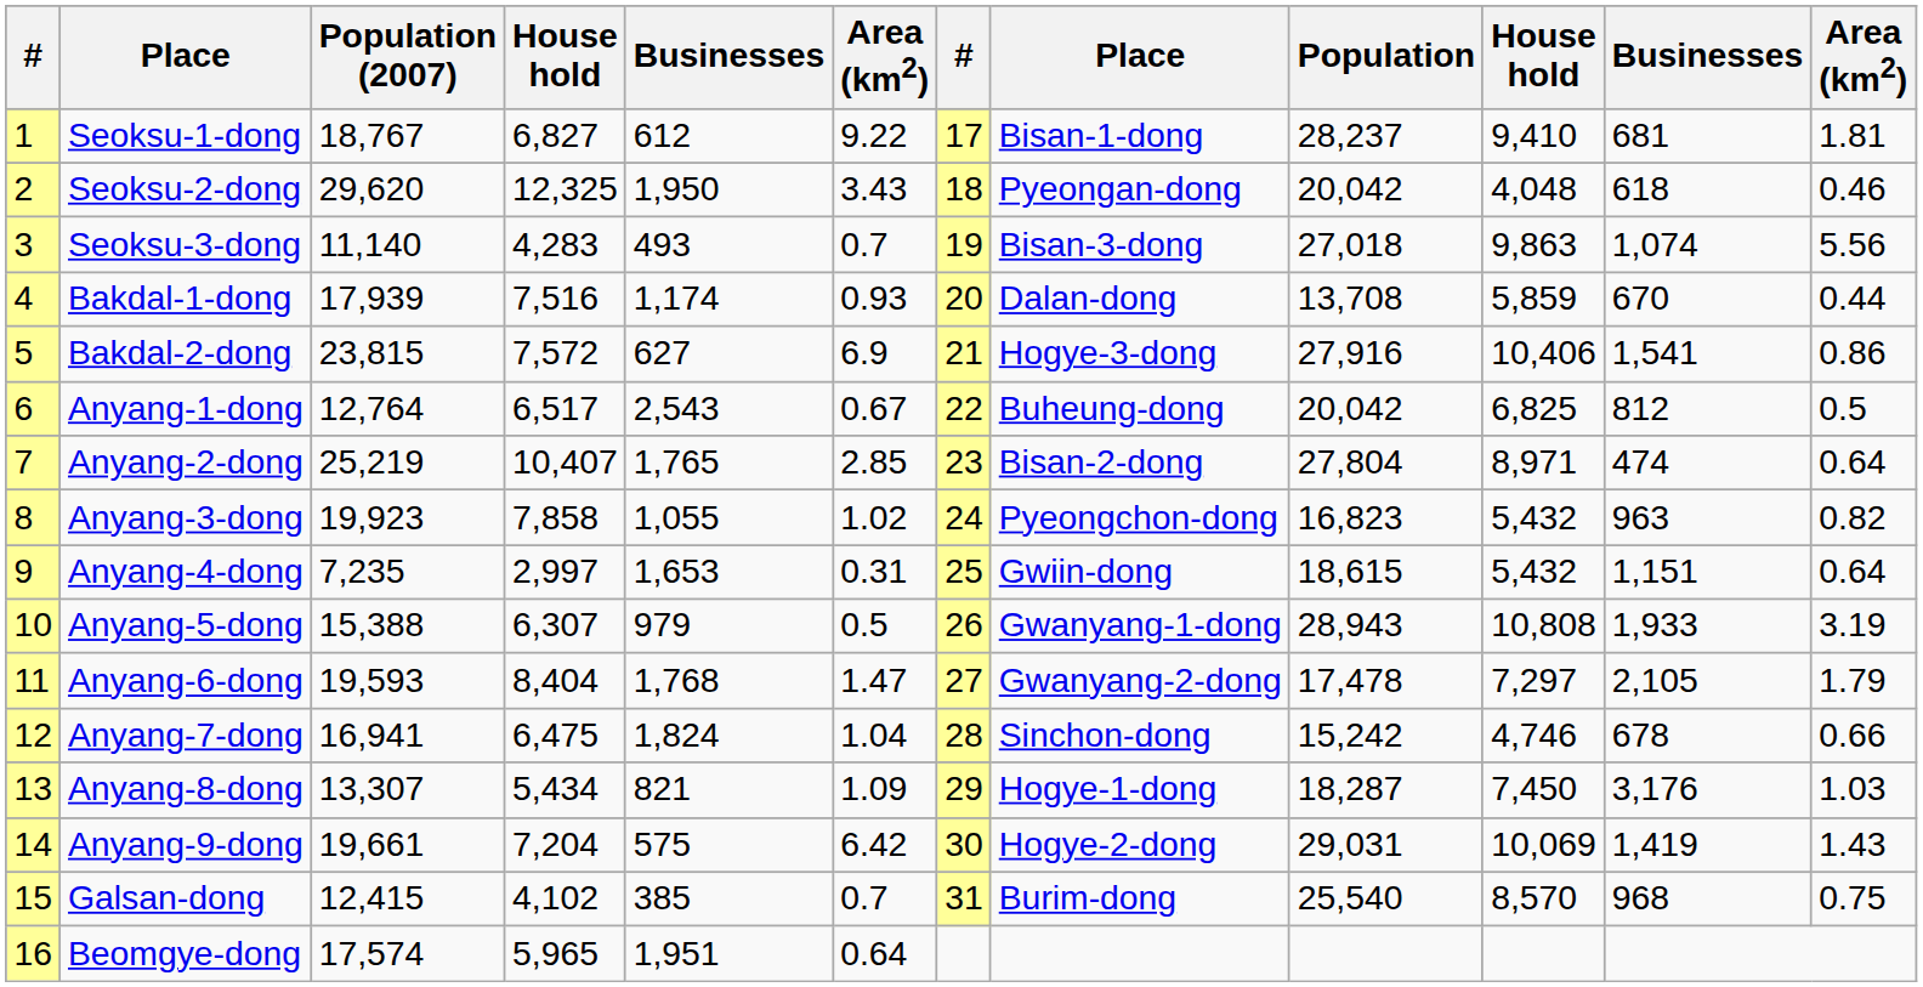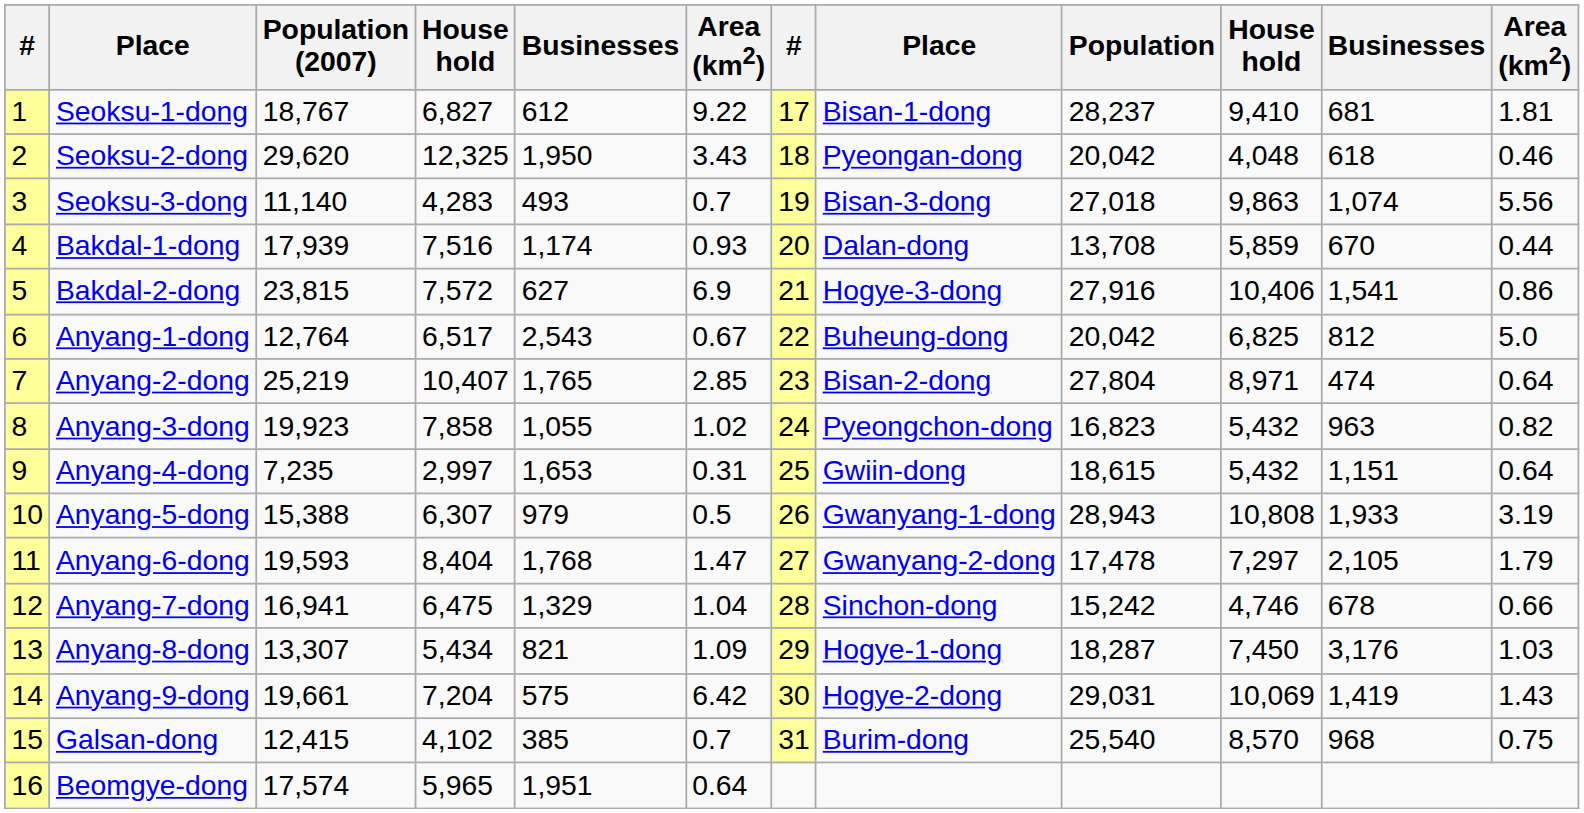Anyang-1-dong | column 12: 0.5 -> 5.0
Anyang-7-dong | column 5: 1,824 -> 1,329
